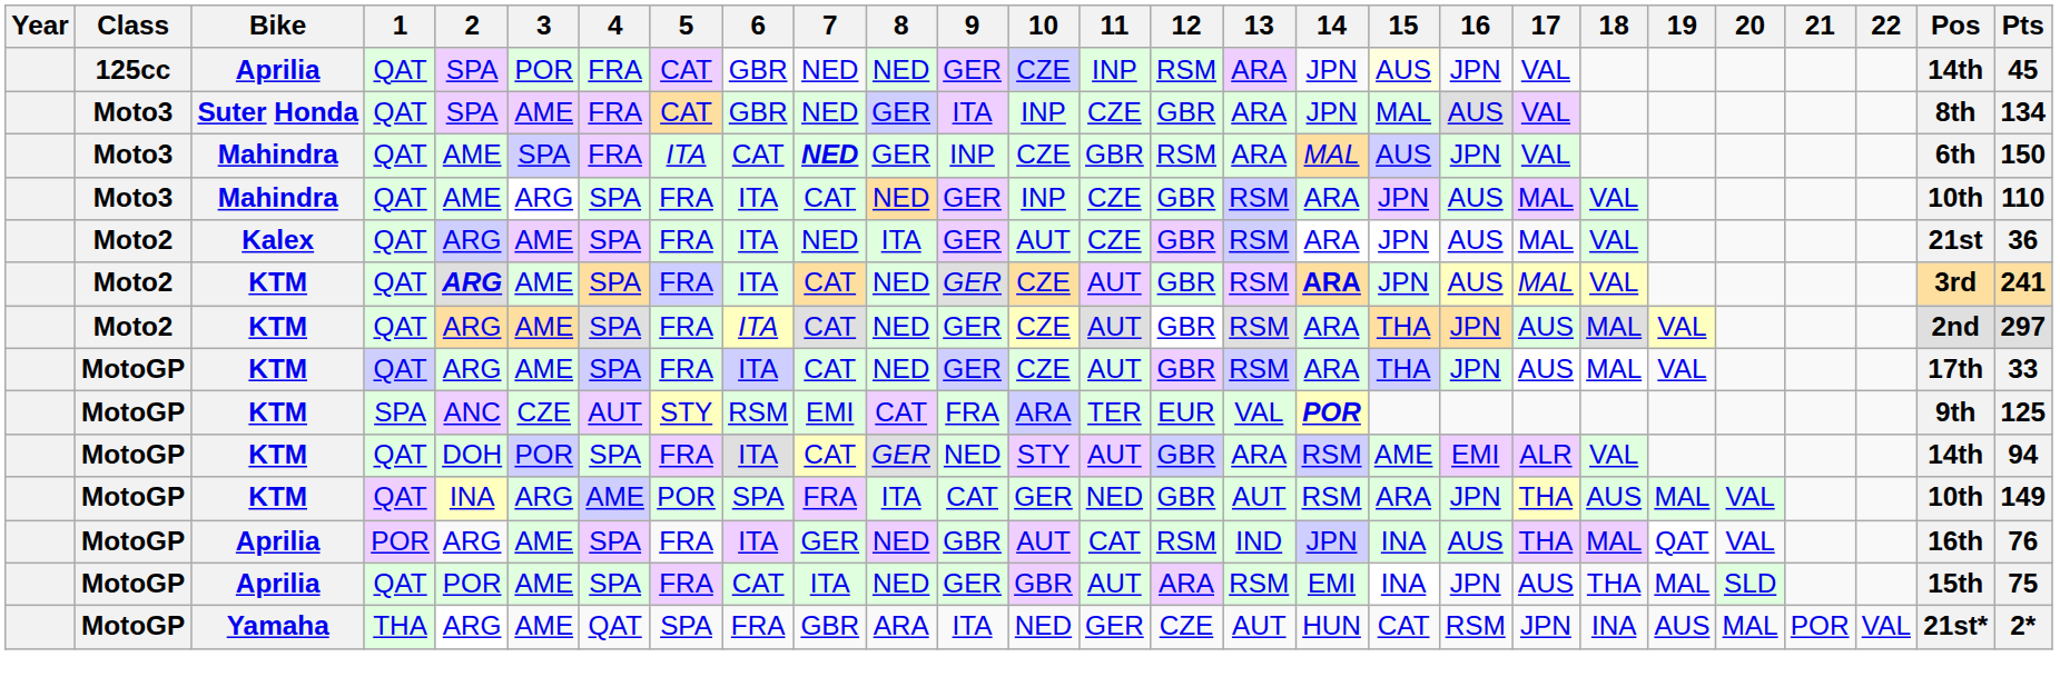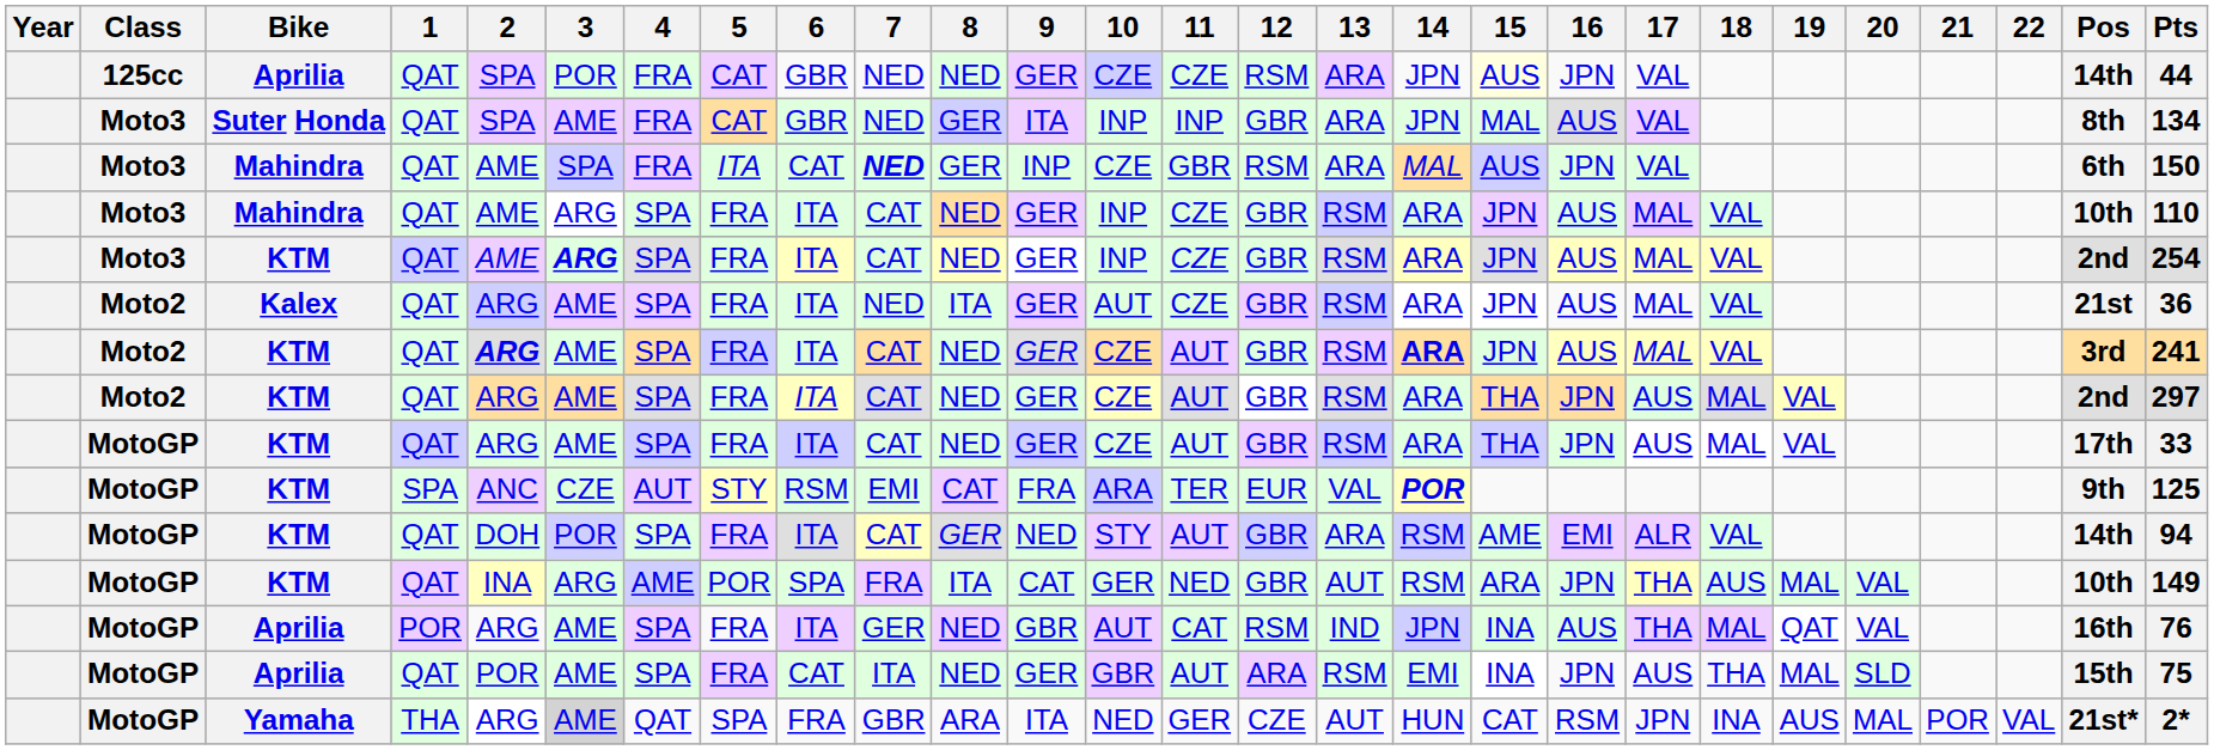125cc / Aprilia | 11: INP -> CZE
125cc / Aprilia | Pts: 45 -> 44
Suter Honda | 11: CZE -> INP
+ row: Moto3 | KTM | QAT | AME | ARG | SPA | FRA | ITA | CAT | NED | GER | INP | CZE | GBR | RSM | ARA | JPN | AUS | MAL | VAL | 2nd | 254
Yamaha | 3: no background -> lightgrey background
